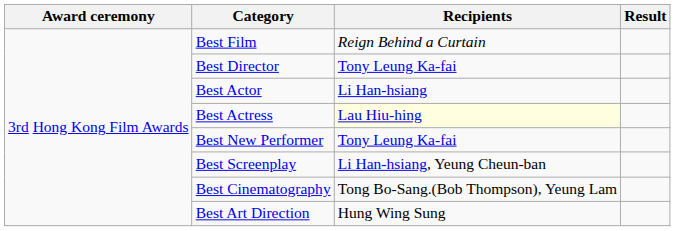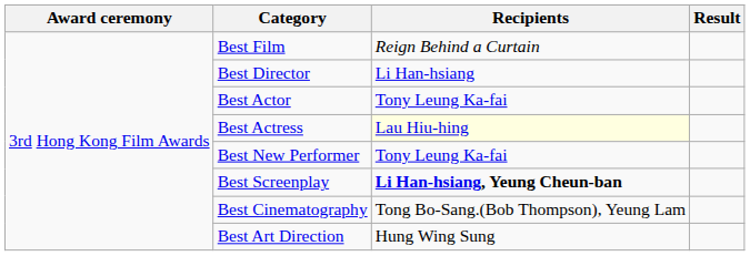Best Director | Recipients: Tony Leung Ka-fai -> Li Han-hsiang
Best Actor | Recipients: Li Han-hsiang -> Tony Leung Ka-fai
Best Screenplay | Recipients: normal -> bold
